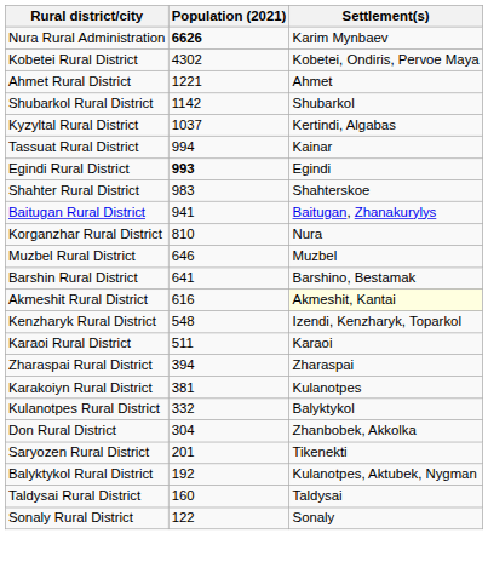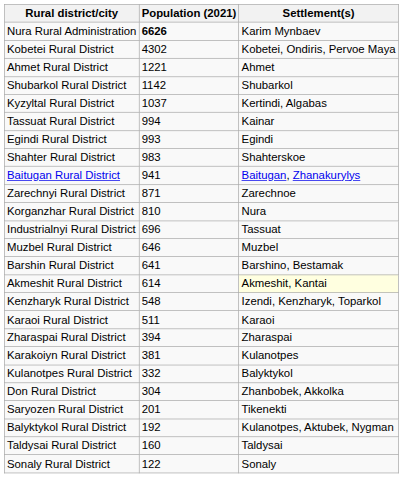Egindi Rural District | Population (2021): bold -> normal
+ row: Zarechnyi Rural District | 871 | Zarechnoe
+ row: Industrialnyi Rural District | 696 | Tassuat
Akmeshit Rural District | Population (2021): 616 -> 614
